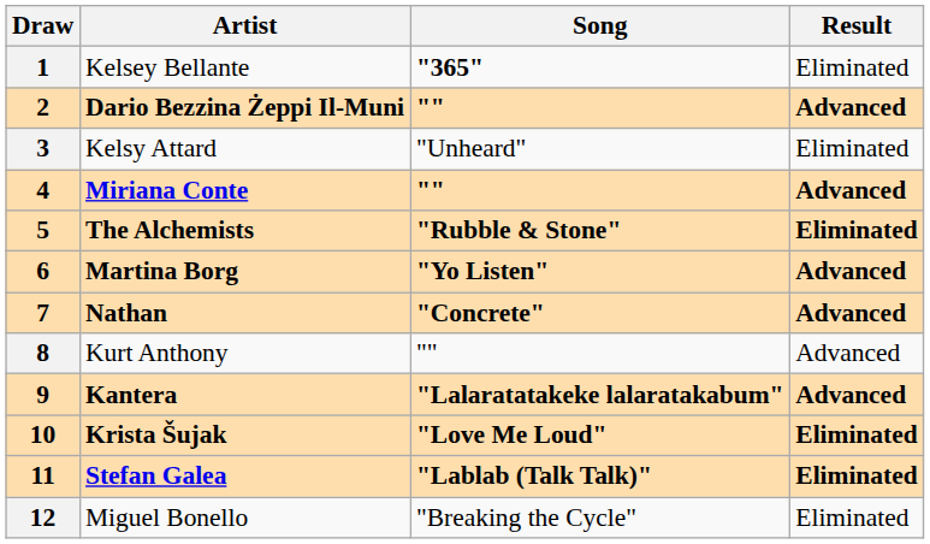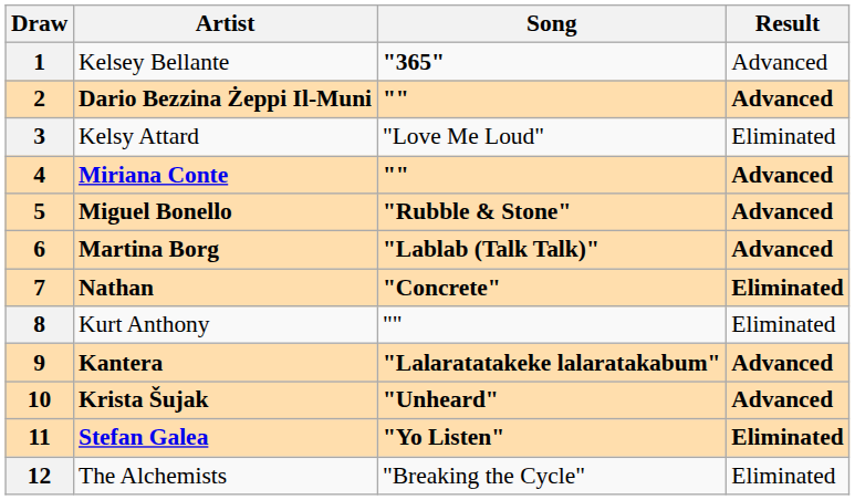1 | Result: Eliminated -> Advanced
3 | Song: "Unheard" -> "Love Me Loud"
5 | Artist: The Alchemists -> Miguel Bonello
5 | Result: Eliminated -> Advanced
6 | Song: "Yo Listen" -> "Lablab (Talk Talk)"
7 | Result: Advanced -> Eliminated
8 | Result: Advanced -> Eliminated
10 | Song: "Love Me Loud" -> "Unheard"
10 | Result: Eliminated -> Advanced
11 | Song: "Lablab (Talk Talk)" -> "Yo Listen"
12 | Artist: Miguel Bonello -> The Alchemists
